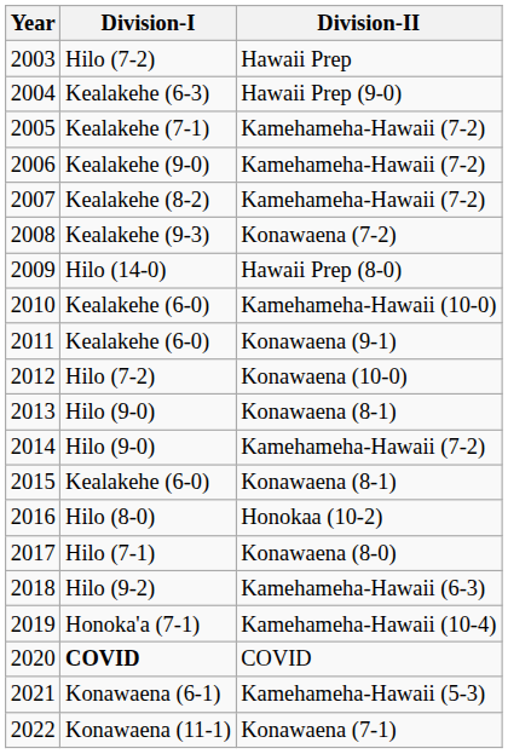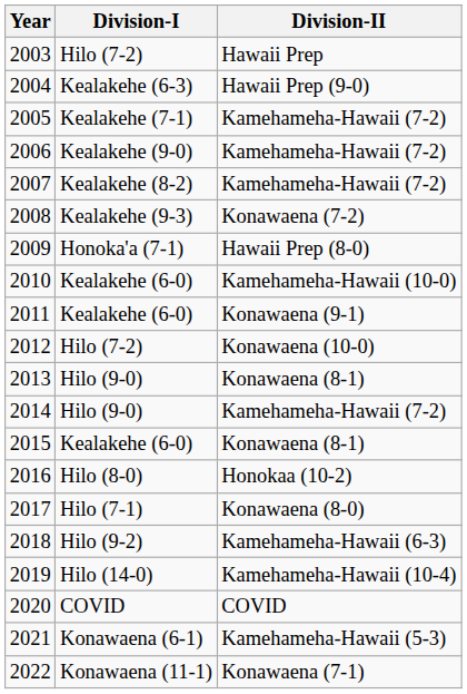2009 | Division-I: Hilo (14-0) -> Honoka'a (7-1)
2019 | Division-I: Honoka'a (7-1) -> Hilo (14-0)
2020 | Division-I: bold -> normal
